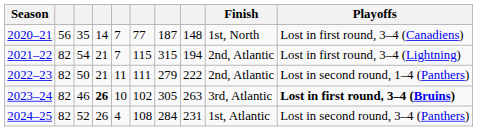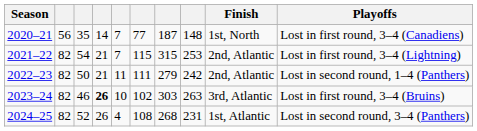2021–22 | column 8: 194 -> 253
2022–23 | column 8: 222 -> 242
2023–24 | column 7: 305 -> 303
2023–24 | Playoffs: bold -> normal
2024–25 | column 7: 284 -> 268
